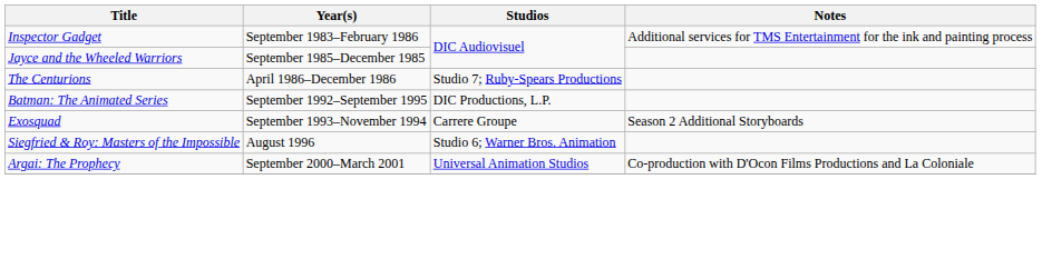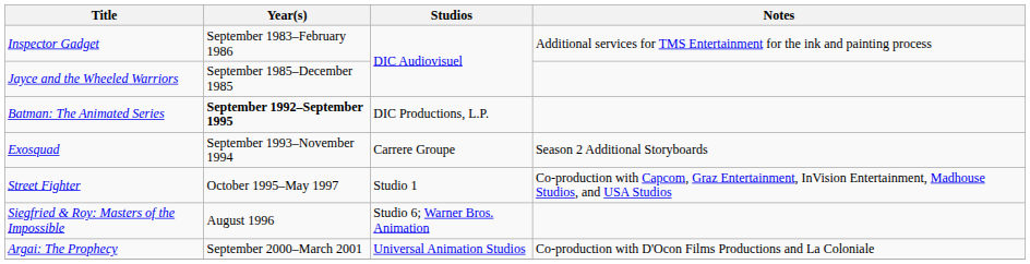- row: The Centurions | April 1986–December 1986 | Studio 7; Ruby-Spears Productions
Batman: The Animated Series | Year(s): normal -> bold
+ row: Street Fighter | October 1995–May 1997 | Studio 1 | Co-production with Capcom, Graz Entertainment, InVision Entertainment, Madhouse Studios, and USA Studios
